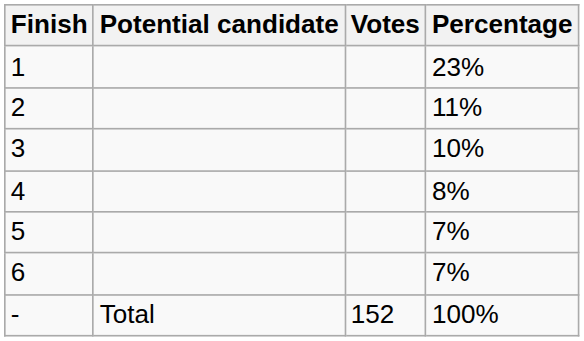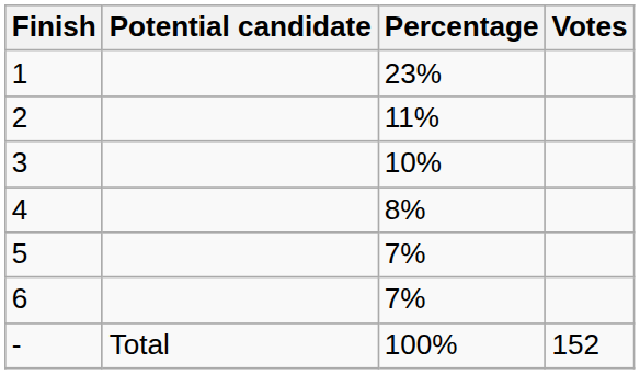columns swapped: Percentage <-> Votes
